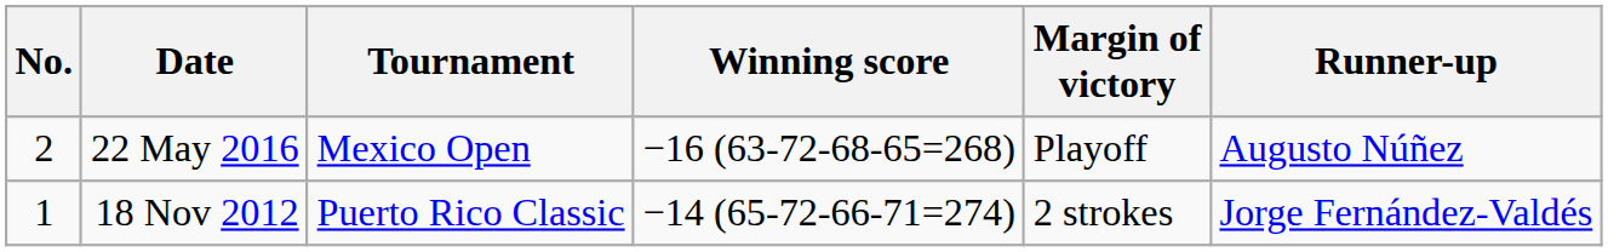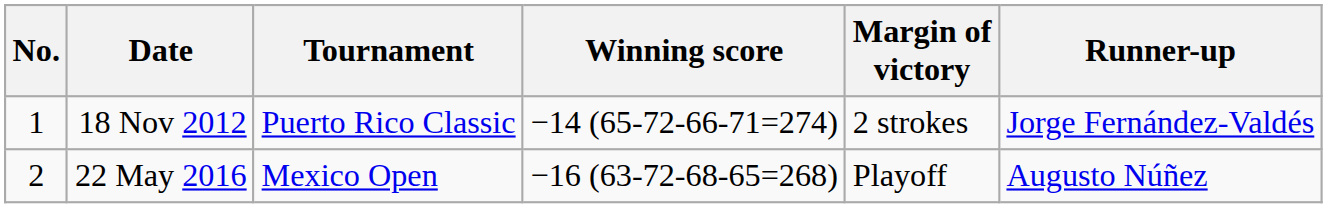rows swapped: 18 Nov 2012 <-> 22 May 2016
